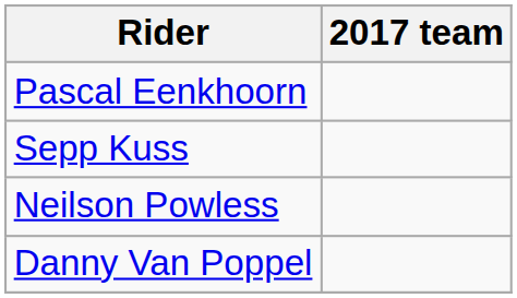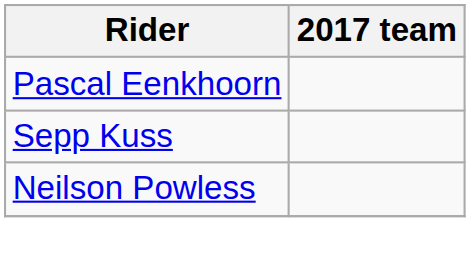- row: Danny Van Poppel
